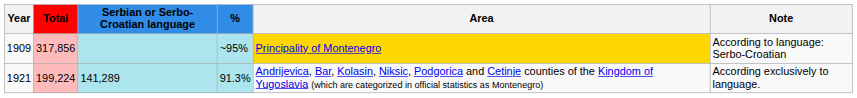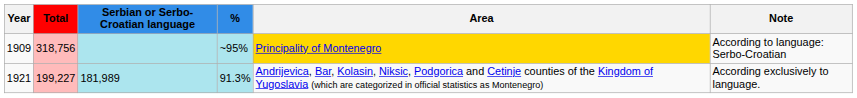1909 | Total: 317,856 -> 318,756
1921 | Total: 199,224 -> 199,227
1921 | Serbian or Serbo-Croatian language: 141,289 -> 181,989
